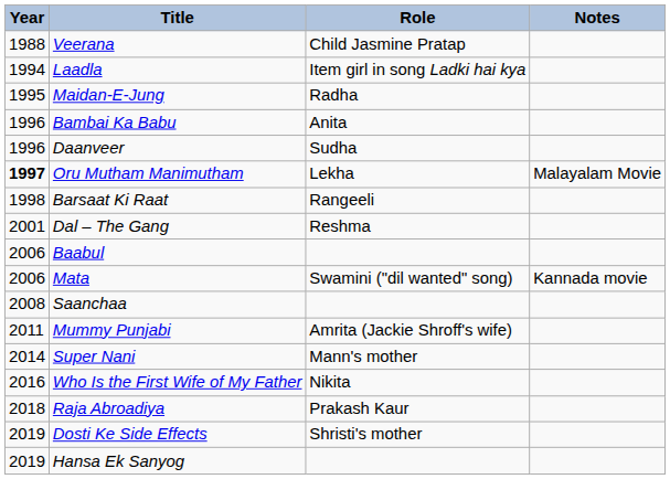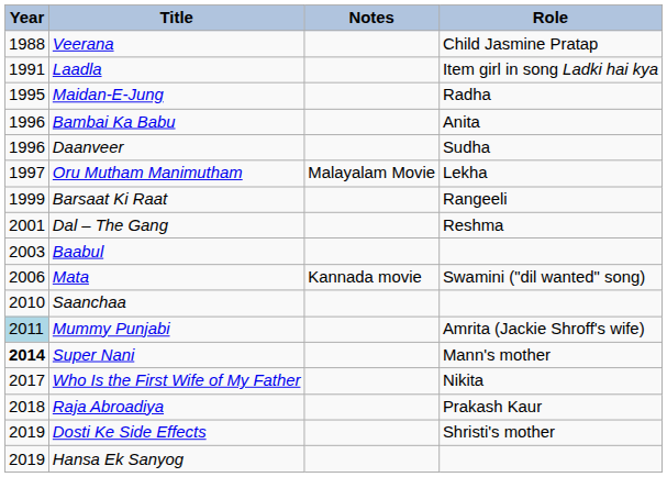columns swapped: Role <-> Notes
Laadla | Year: 1994 -> 1991
Oru Mutham Manimutham | Year: bold -> normal
Barsaat Ki Raat | Year: 1998 -> 1999
Baabul | Year: 2006 -> 2003
Saanchaa | Year: 2008 -> 2010
Mummy Punjabi | Year: no background -> lightblue background
Super Nani | Year: normal -> bold
Who Is the First Wife of My Father | Year: 2016 -> 2017
